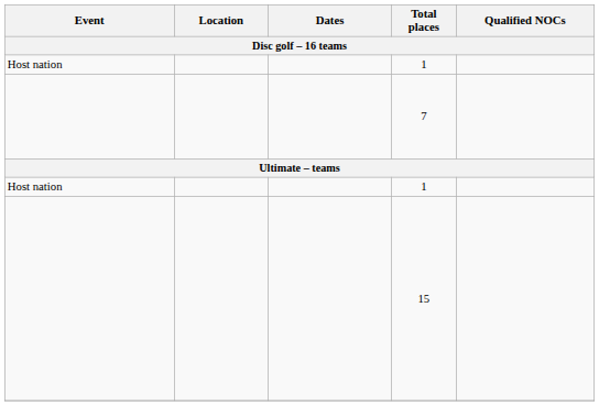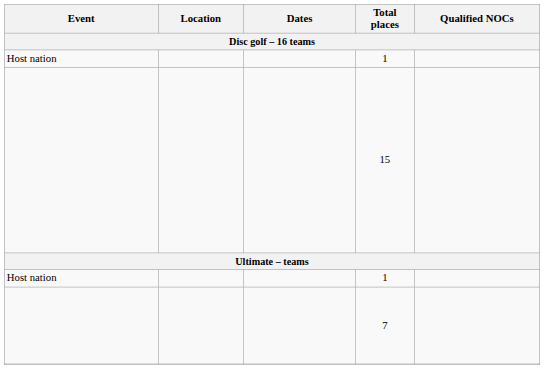rows swapped: 15 <-> 7
